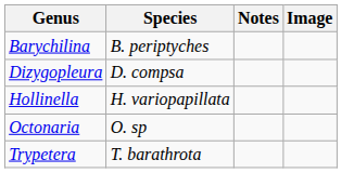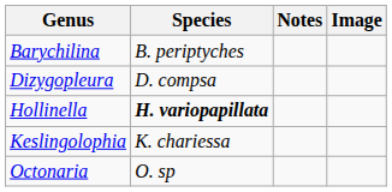Hollinella | Species: normal -> bold
+ row: Keslingolophia | K. chariessa
- row: Trypetera | T. barathrota
